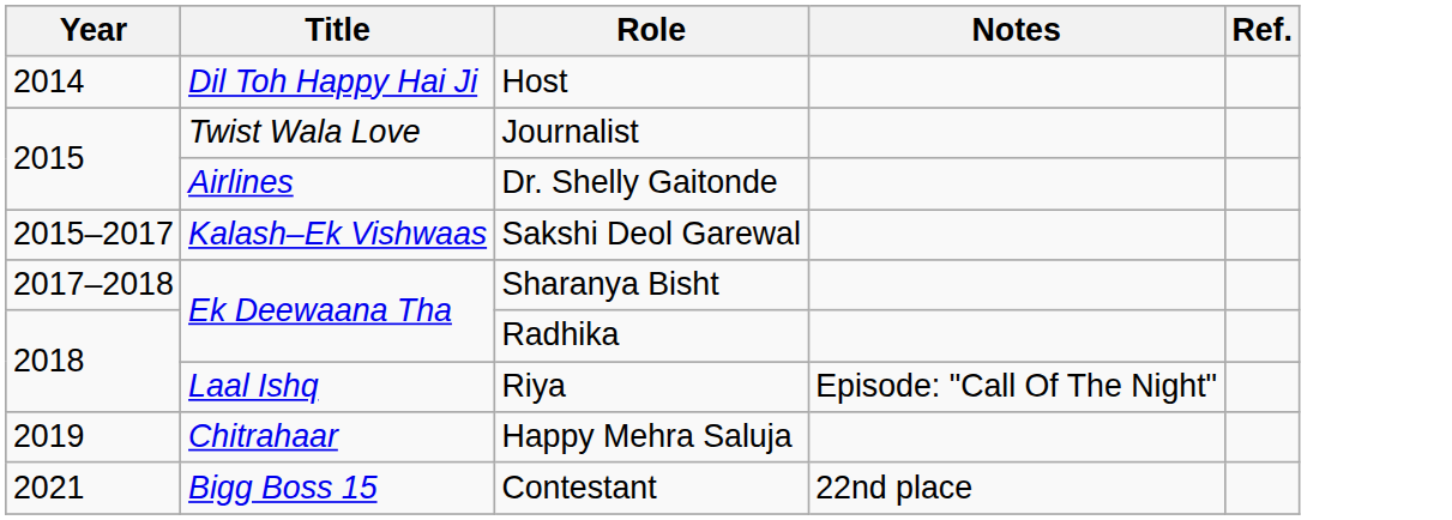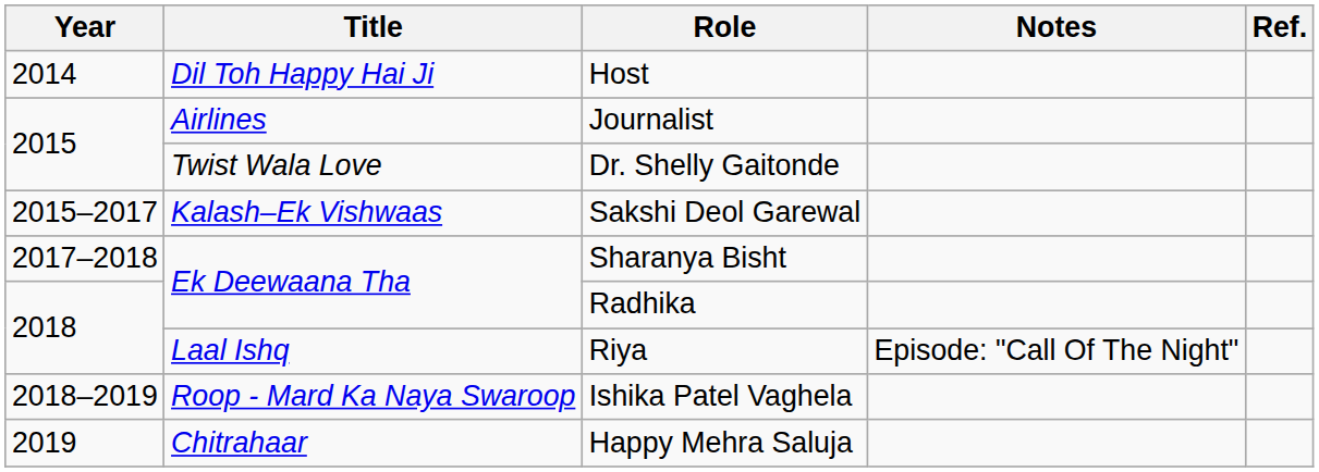Journalist | Title: Twist Wala Love -> Airlines
Dr. Shelly Gaitonde | Title: Airlines -> Twist Wala Love
+ row: 2018–2019 | Roop - Mard Ka Naya Swaroop | Ishika Patel Vaghela
- row: 2021 | Bigg Boss 15 | Contestant | 22nd place
